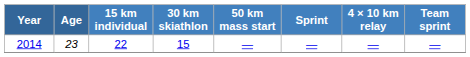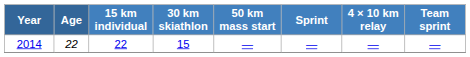2014 | Age: 23 -> 22
